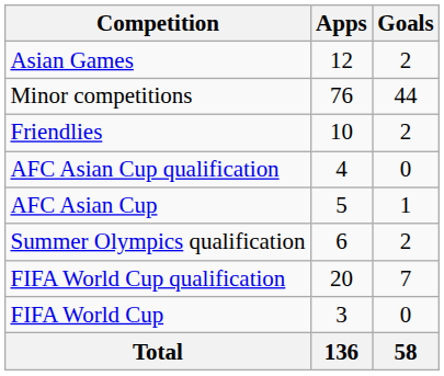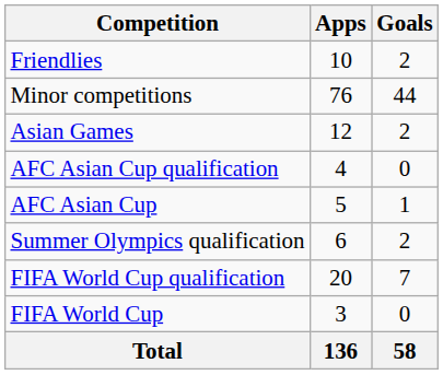rows swapped: Friendlies <-> Asian Games
